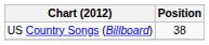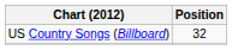US Country Songs (Billboard) | Position: 38 -> 32
